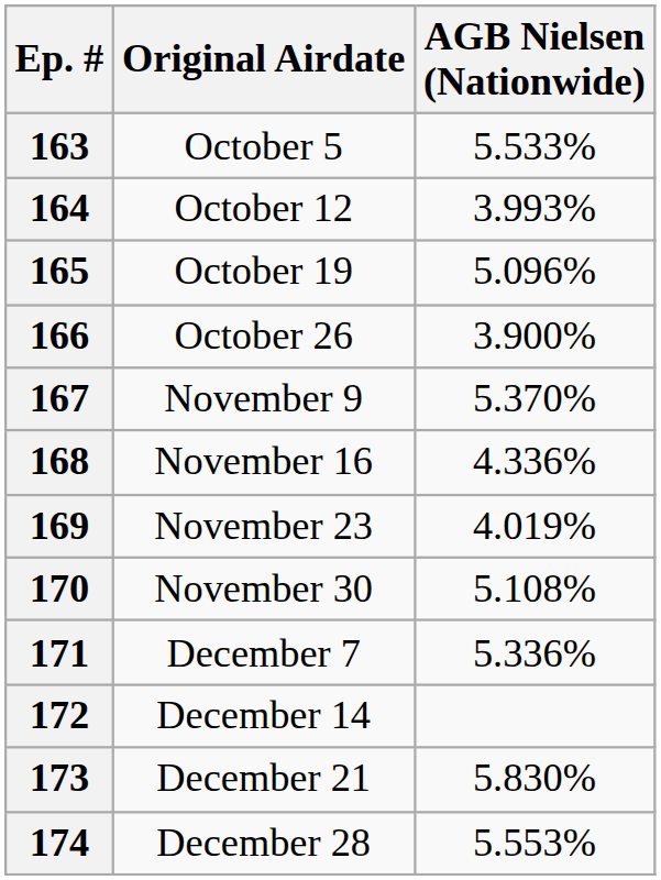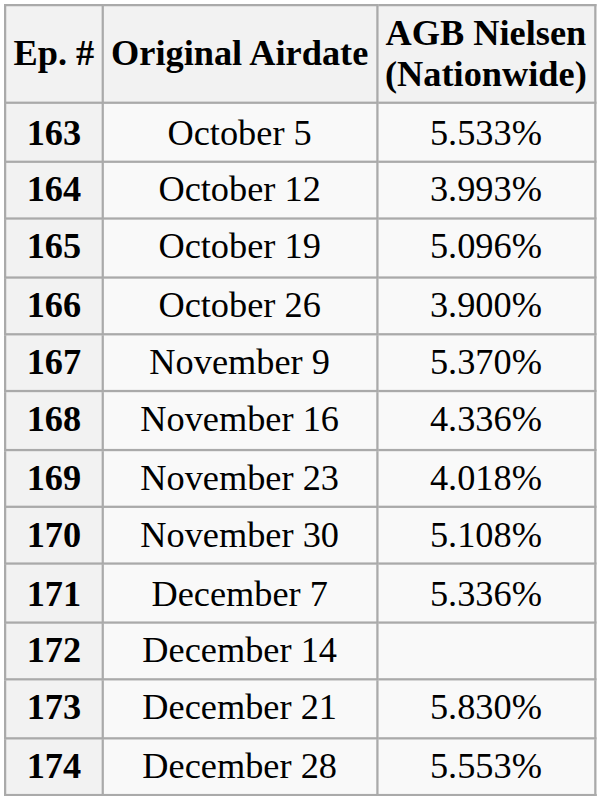169 | AGB Nielsen (Nationwide): 4.019% -> 4.018%
